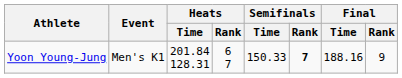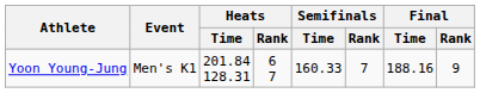Yoon Young-Jung | Semifinals / Time: 150.33 -> 160.33
Yoon Young-Jung | Semifinals / Rank: bold -> normal
